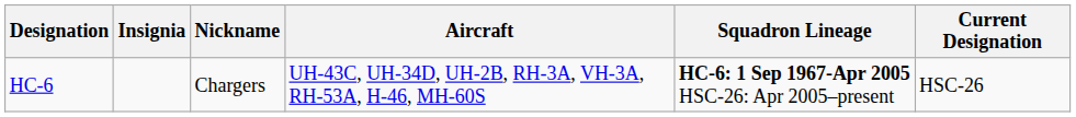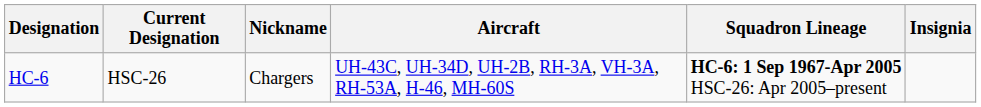columns swapped: Insignia <-> Current Designation
